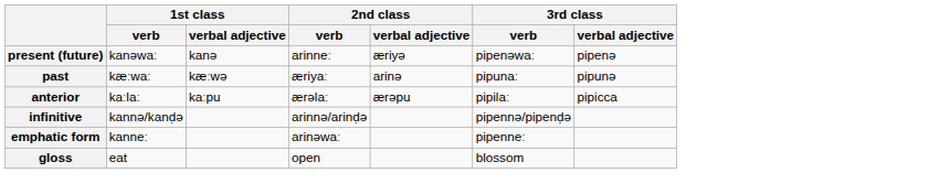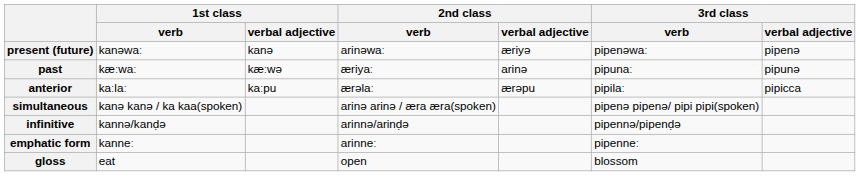present (future) | 2nd class / verb: arinneː -> arinəwaː
+ row: simultaneous | kanə kanə / ka kaa(spoken) | arinə arinə / æra æra(spoken) | pipenə pipenə/ pipi pipi(spoken)
emphatic form | 2nd class / verb: arinəwaː -> arinneː
